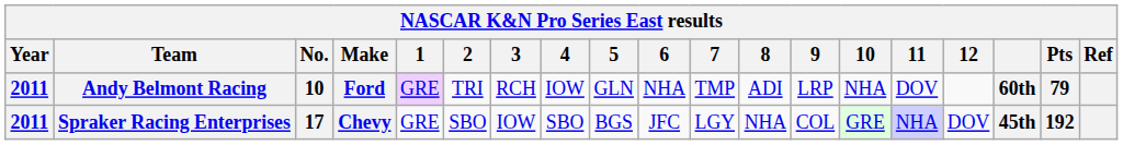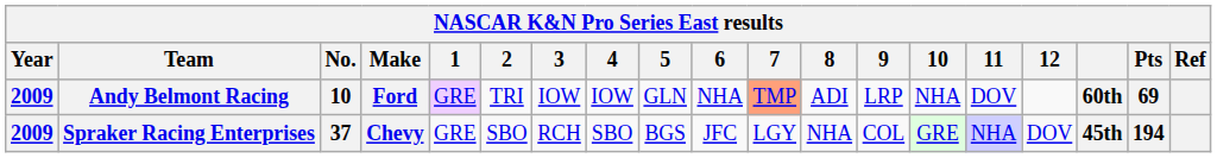Andy Belmont Racing | Year: 2011 -> 2009
Andy Belmont Racing | 3: RCH -> IOW
Andy Belmont Racing | 7: no background -> lightsalmon background
Andy Belmont Racing | Pts: 79 -> 69
Spraker Racing Enterprises | Year: 2011 -> 2009
Spraker Racing Enterprises | No.: 17 -> 37
Spraker Racing Enterprises | 3: IOW -> RCH
Spraker Racing Enterprises | Pts: 192 -> 194
